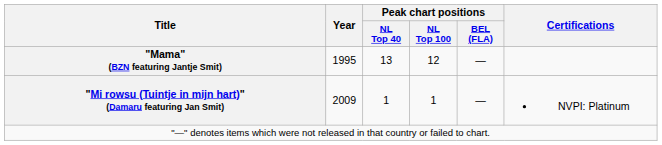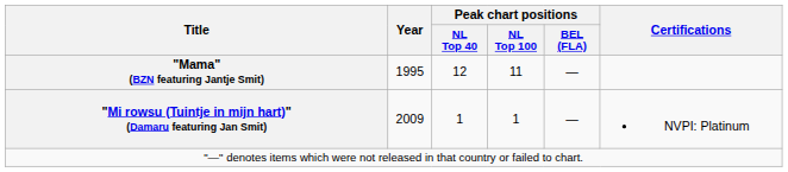"Mama" (BZN featuring Jantje Smit) | Peak chart positions / NL Top 40: 13 -> 12
"Mama" (BZN featuring Jantje Smit) | Peak chart positions / NL Top 100: 12 -> 11
